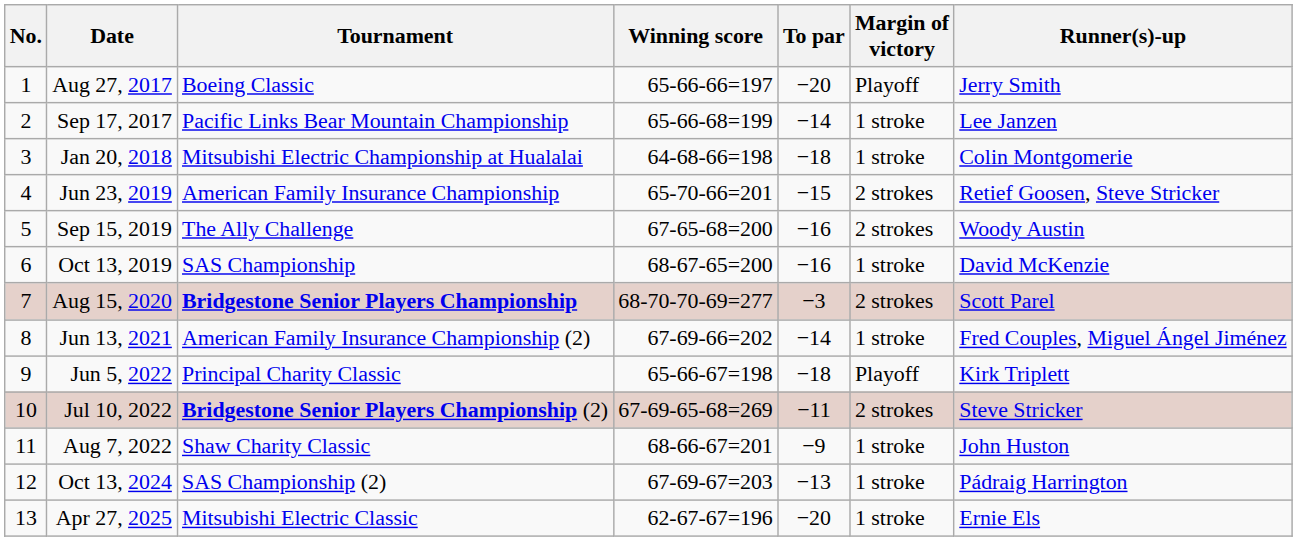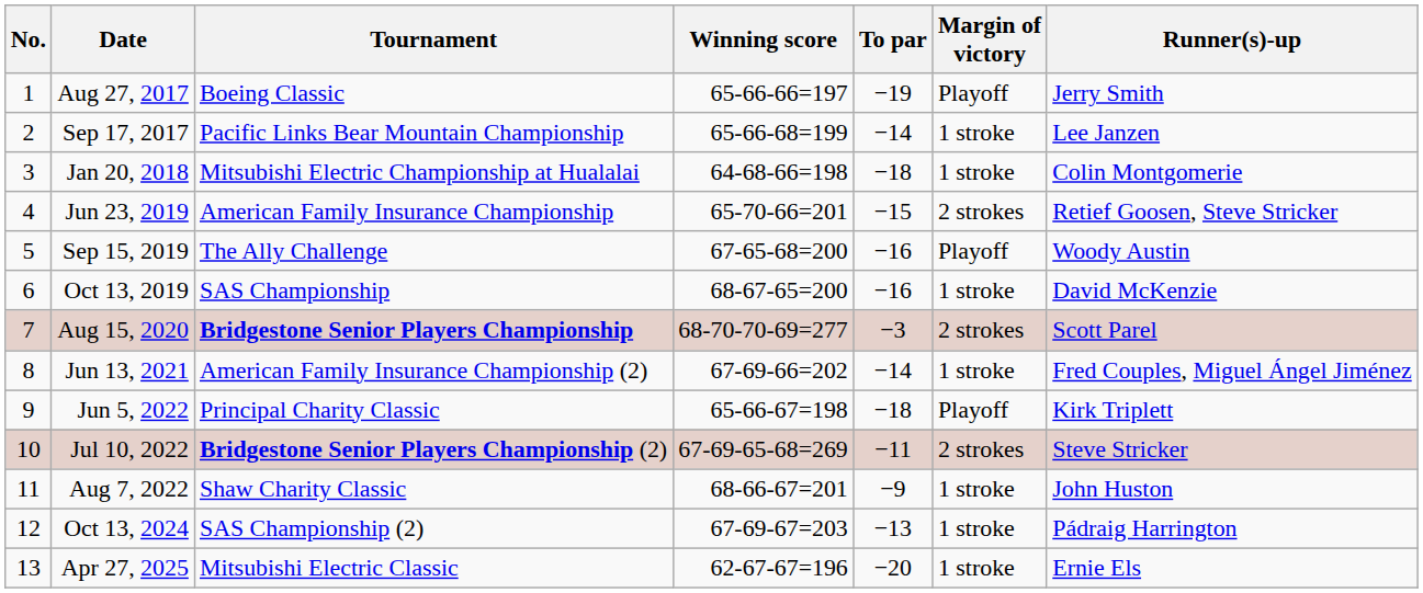Aug 27, 2017 | To par: −20 -> −19
Sep 15, 2019 | Margin of victory: 2 strokes -> Playoff
